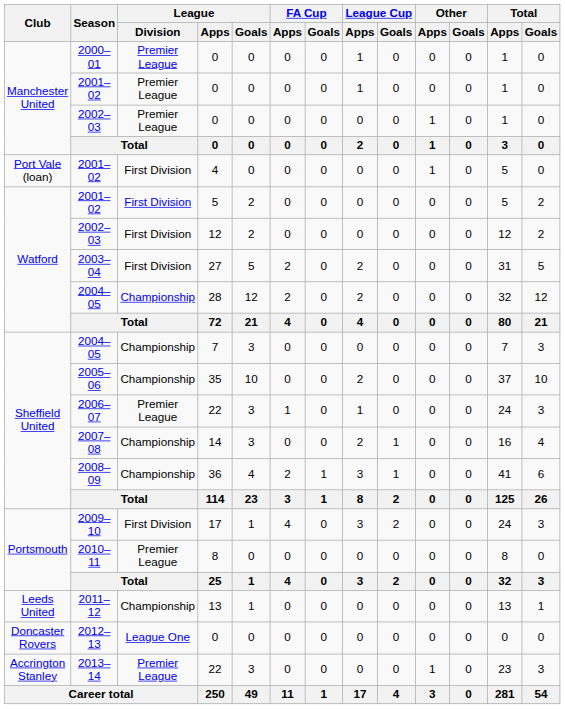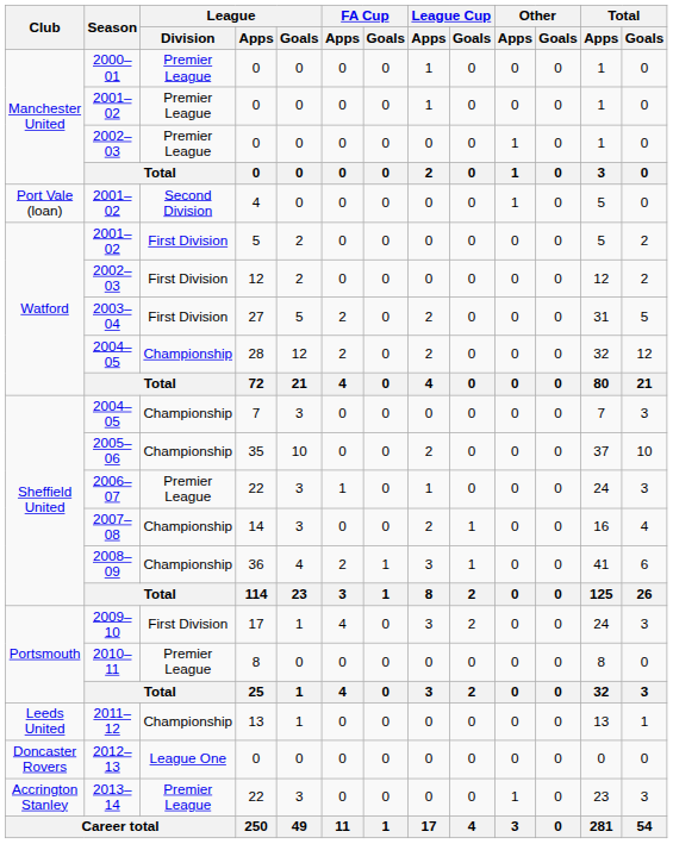2001–02 / 4 | League / Division: First Division -> Second Division
